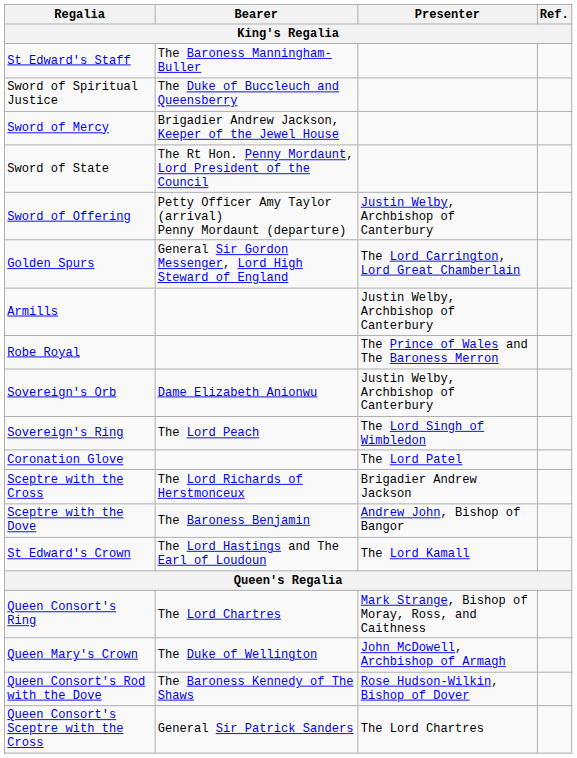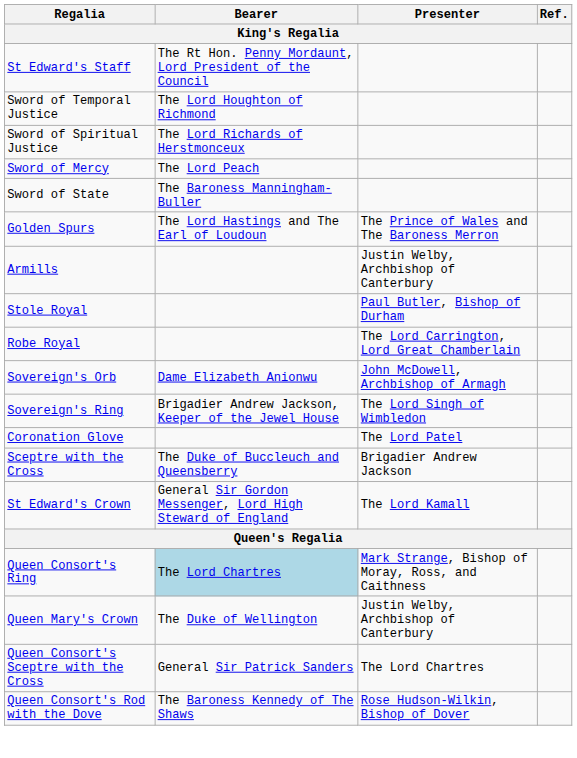St Edward's Staff | Bearer: The Baroness Manningham-Buller -> The Rt Hon. Penny Mordaunt, Lord President of the Council
+ row: Sword of Temporal Justice | The Lord Houghton of Richmond
Sword of Spiritual Justice | Bearer: The Duke of Buccleuch and Queensberry -> The Lord Richards of Herstmonceux
Sword of Mercy | Bearer: Brigadier Andrew Jackson, Keeper of the Jewel House -> The Lord Peach
Sword of State | Bearer: The Rt Hon. Penny Mordaunt, Lord President of the Council -> The Baroness Manningham-Buller
- row: Sword of Offering | Petty Officer Amy Taylor (arrival) Penny Mordaunt (departure) | Justin Welby, Archbishop of Canterbury
Golden Spurs | Bearer: General Sir Gordon Messenger, Lord High Steward of England -> The Lord Hastings and The Earl of Loudoun
Golden Spurs | Presenter: The Lord Carrington, Lord Great Chamberlain -> The Prince of Wales and The Baroness Merron
+ row: Stole Royal | Paul Butler, Bishop of Durham
Robe Royal | Presenter: The Prince of Wales and The Baroness Merron -> The Lord Carrington, Lord Great Chamberlain
Sovereign's Orb | Presenter: Justin Welby, Archbishop of Canterbury -> John McDowell, Archbishop of Armagh
Sovereign's Ring | Bearer: The Lord Peach -> Brigadier Andrew Jackson, Keeper of the Jewel House
Sceptre with the Cross | Bearer: The Lord Richards of Herstmonceux -> The Duke of Buccleuch and Queensberry
- row: Sceptre with the Dove | The Baroness Benjamin | Andrew John, Bishop of Bangor
St Edward's Crown | Bearer: The Lord Hastings and The Earl of Loudoun -> General Sir Gordon Messenger, Lord High Steward of England
Queen Consort's Ring | Bearer: no background -> lightblue background
Queen Mary's Crown | Presenter: John McDowell, Archbishop of Armagh -> Justin Welby, Archbishop of Canterbury
rows swapped: Queen Consort's Sceptre with the Cross <-> Queen Consort's Rod with the Dove
